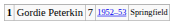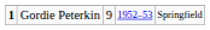Gordie Peterkin | column 3: 7 -> 9
